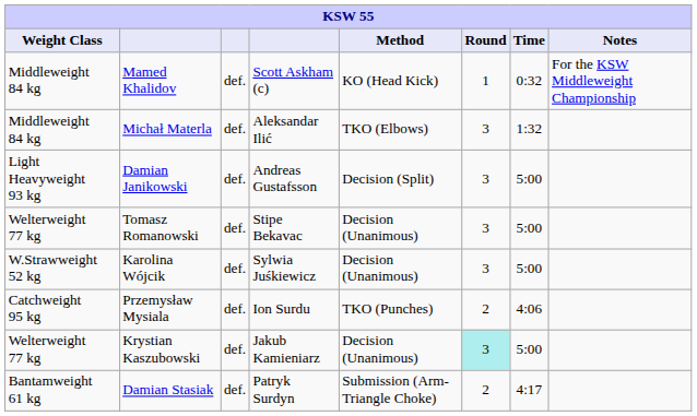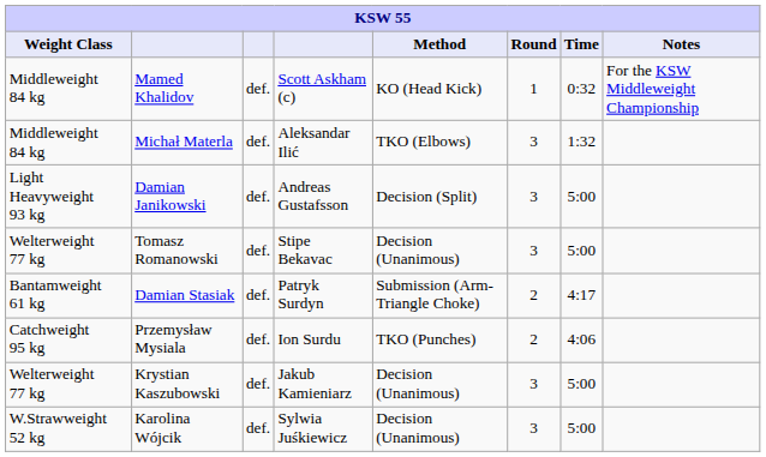rows swapped: Damian Stasiak <-> Karolina Wójcik
Krystian Kaszubowski | Round: paleturquoise background -> no background
